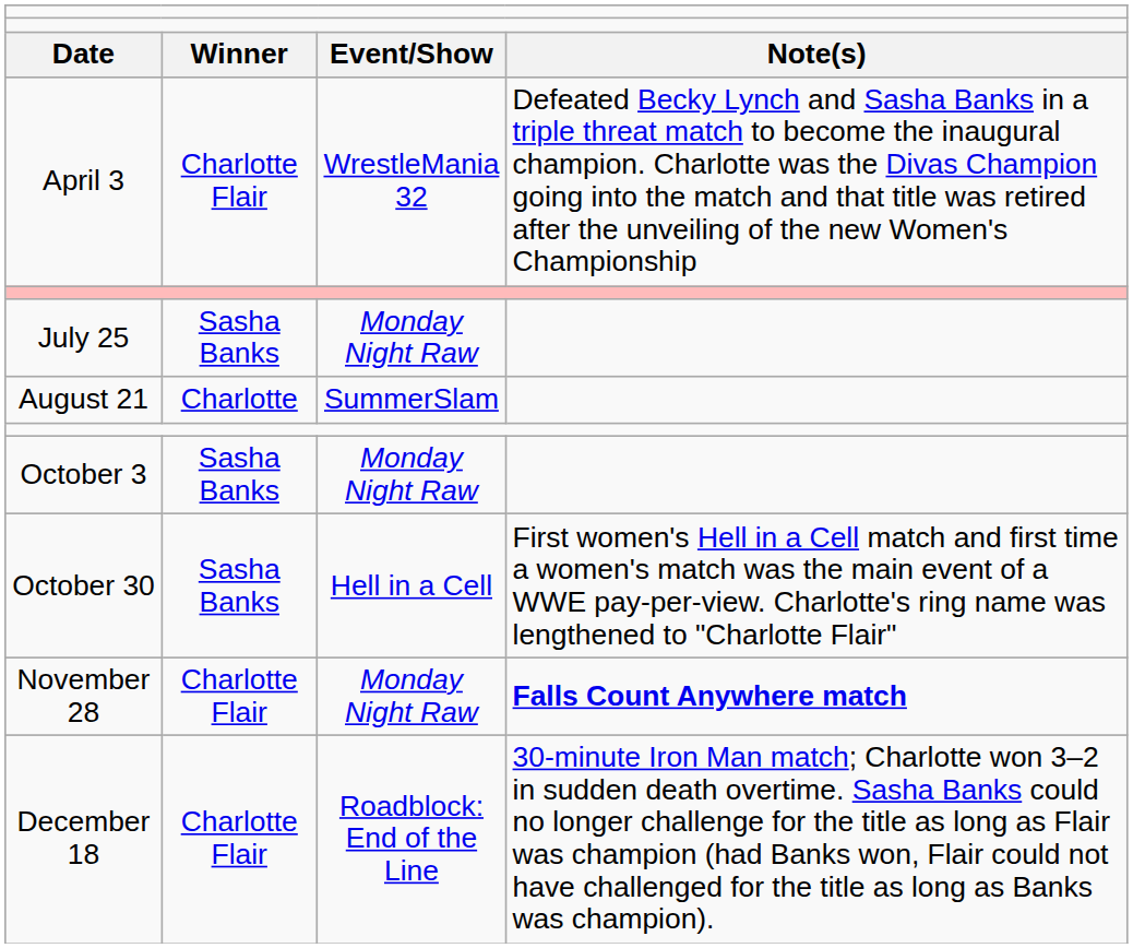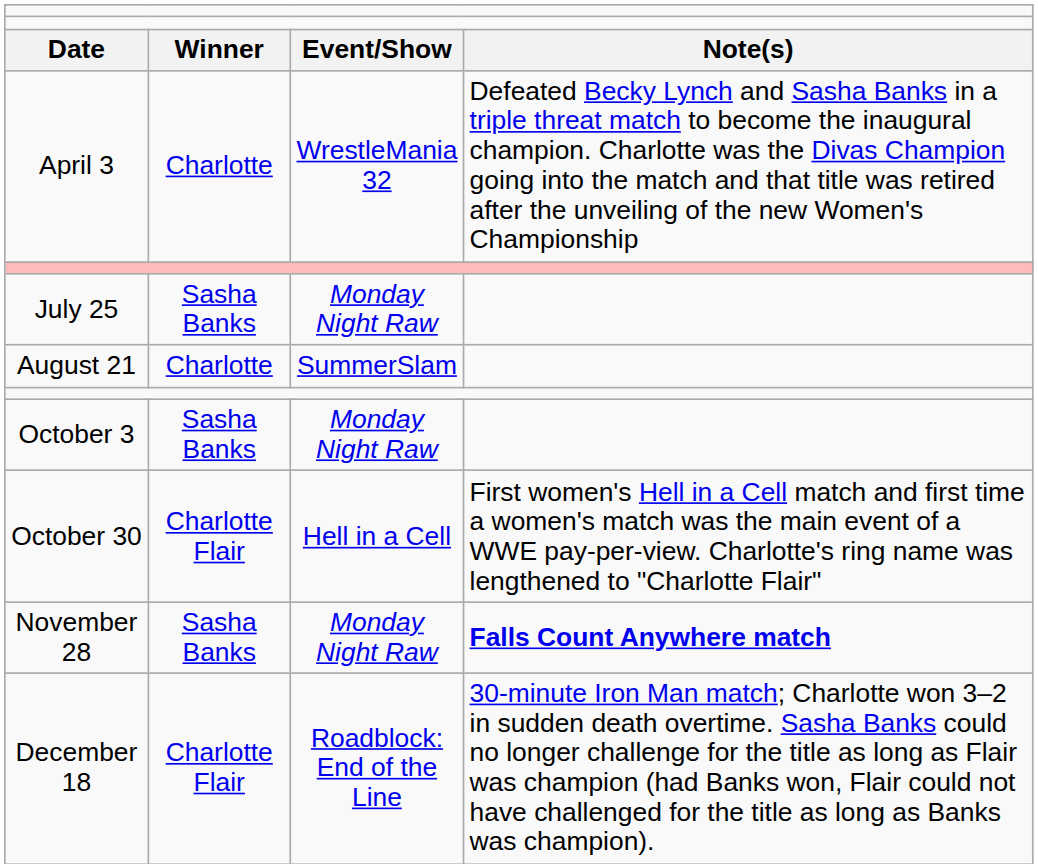April 3 | column 2: Charlotte Flair -> Charlotte
October 30 | column 2: Sasha Banks -> Charlotte Flair
November 28 | column 2: Charlotte Flair -> Sasha Banks
